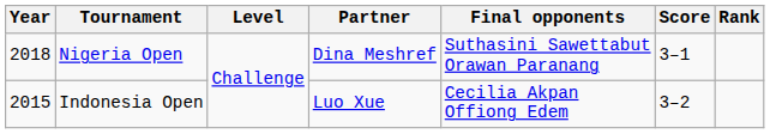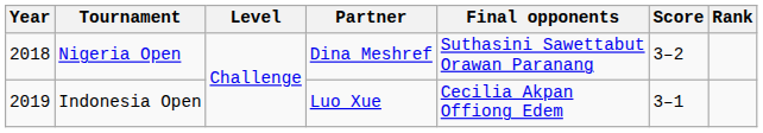Nigeria Open | Score: 3–1 -> 3–2
Indonesia Open | Year: 2015 -> 2019
Indonesia Open | Score: 3–2 -> 3–1
